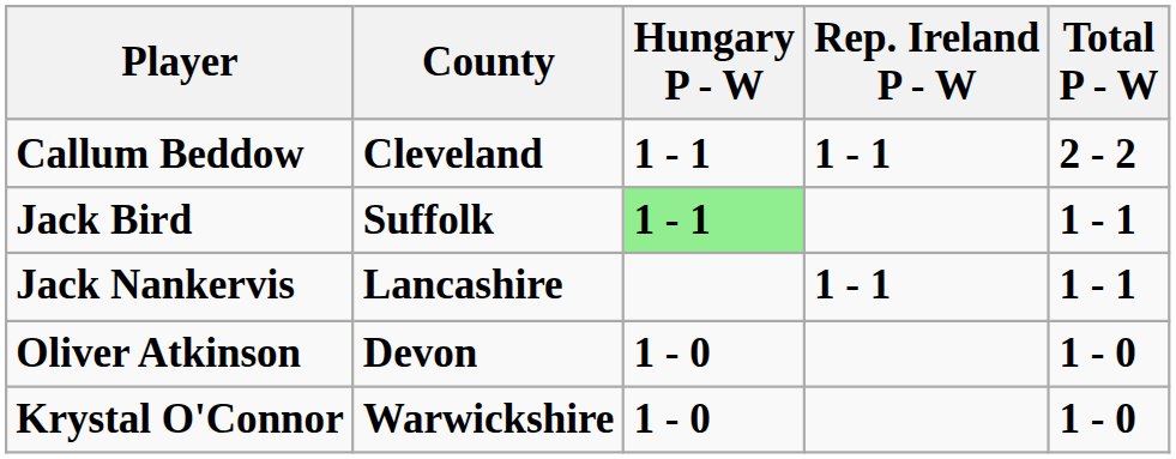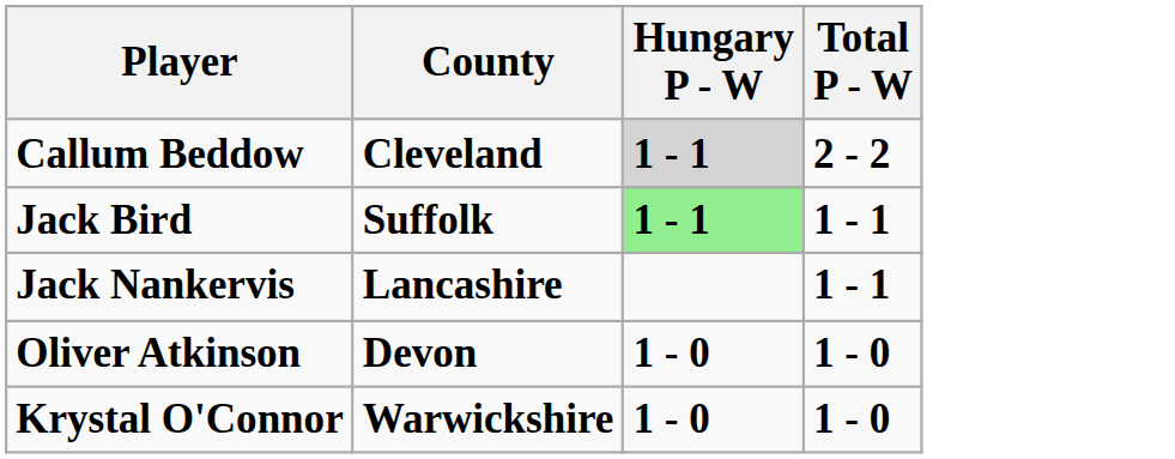- column: Rep. Ireland P - W | 1 - 1 | 1 - 1
Callum Beddow | Hungary P - W: no background -> lightgrey background
